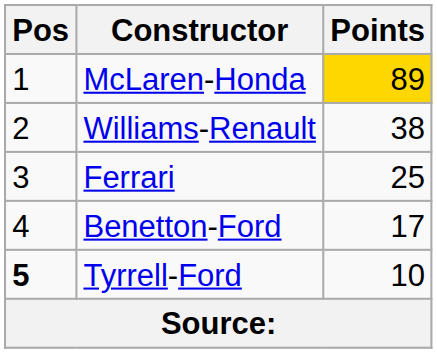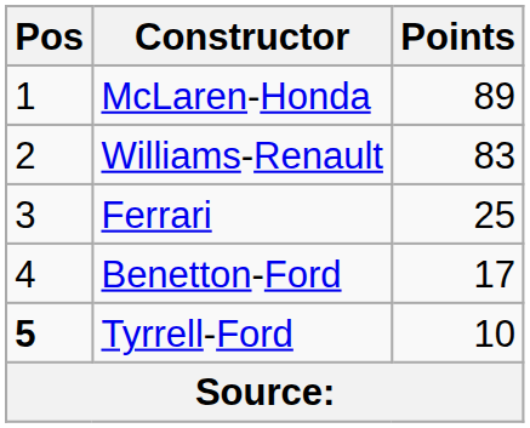McLaren-Honda | Points: gold background -> no background
Williams-Renault | Points: 38 -> 83
